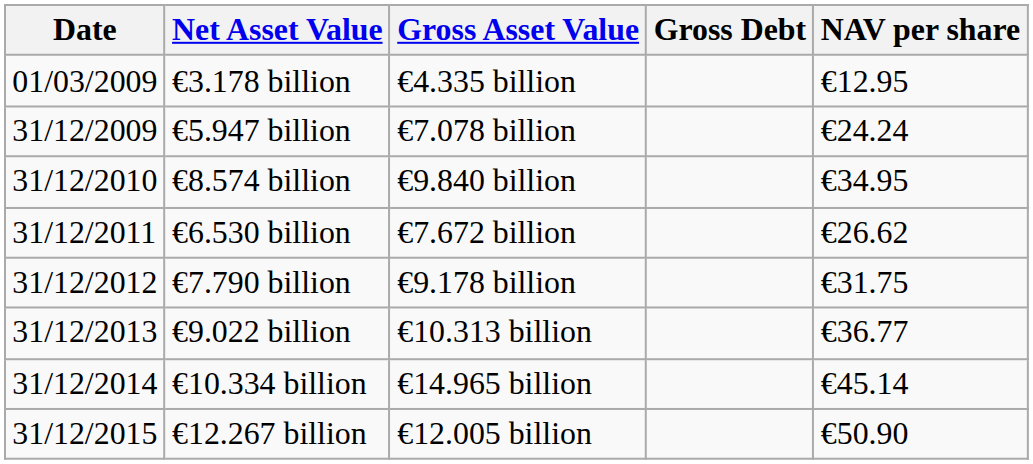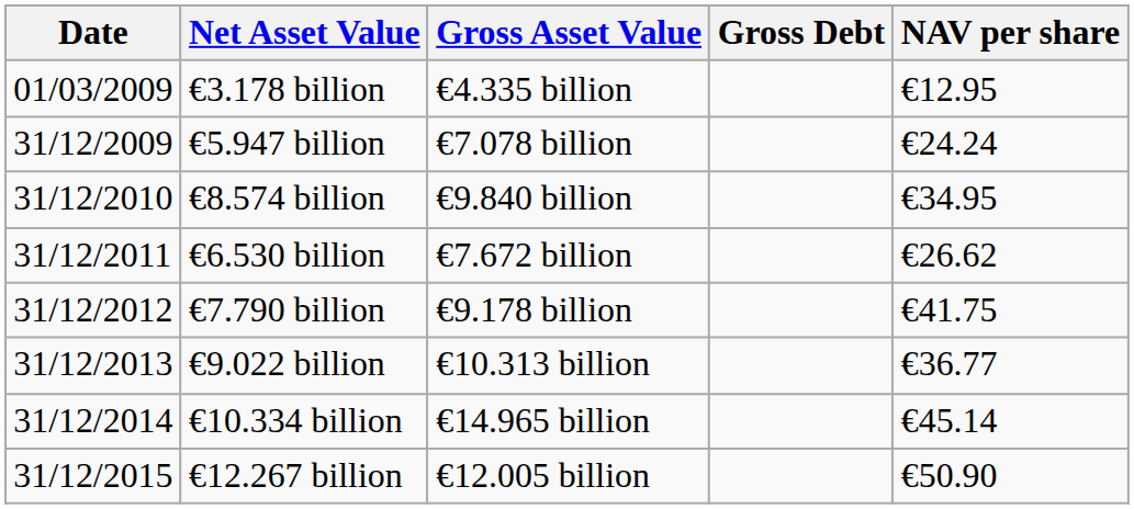€7.790 billion | NAV per share: €31.75 -> €41.75
